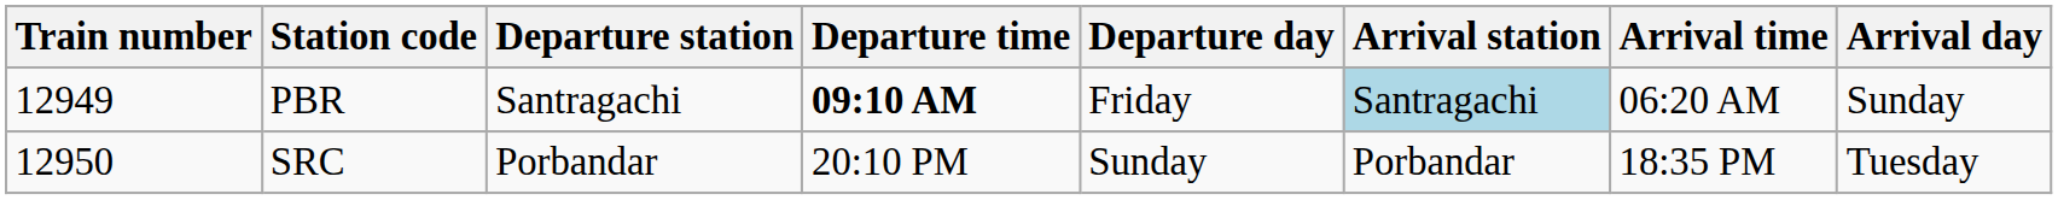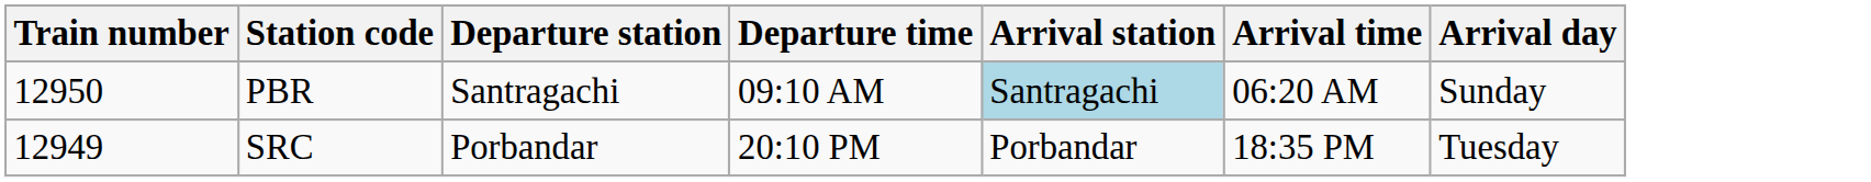- column: Departure day | Friday | Sunday
PBR | Train number: 12949 -> 12950
PBR | Departure time: bold -> normal
SRC | Train number: 12950 -> 12949
